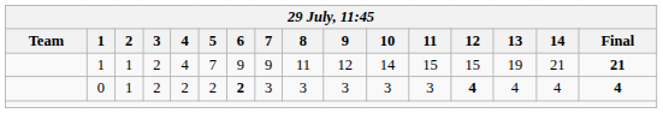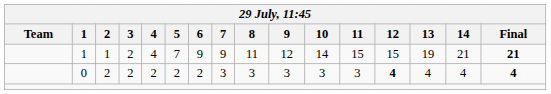0 | 2: 1 -> 2
0 | 6: bold -> normal
